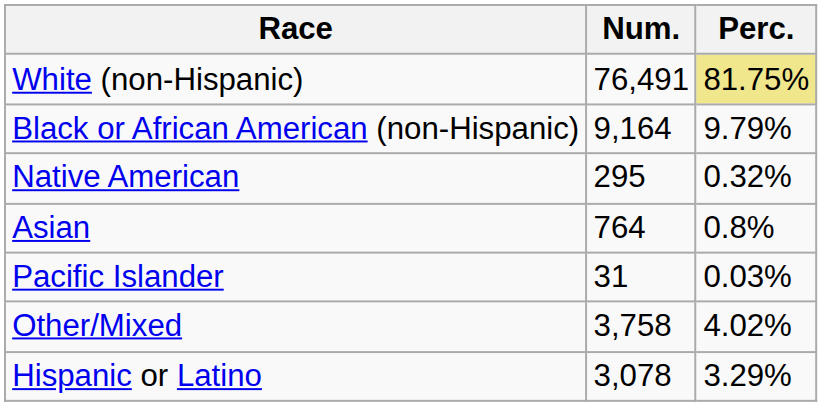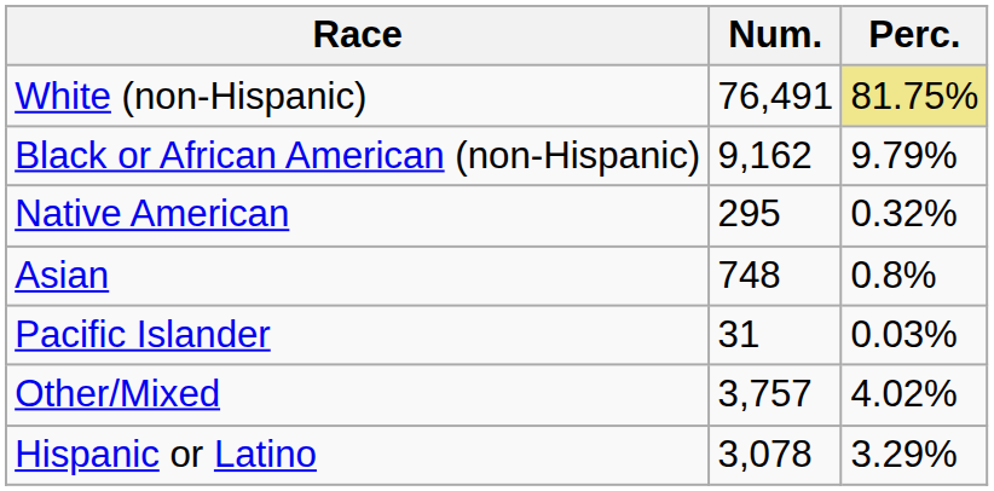Black or African American (non-Hispanic) | Num.: 9,164 -> 9,162
Asian | Num.: 764 -> 748
Other/Mixed | Num.: 3,758 -> 3,757
